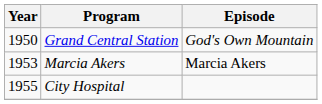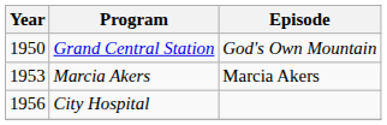City Hospital | Year: 1955 -> 1956
